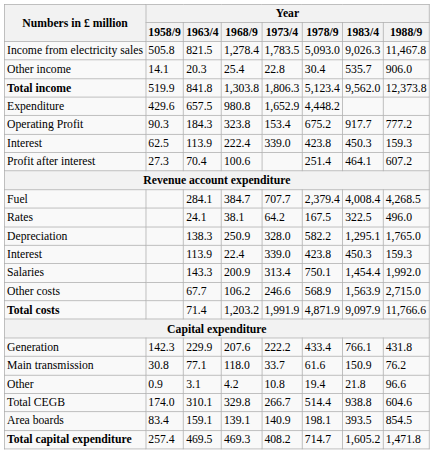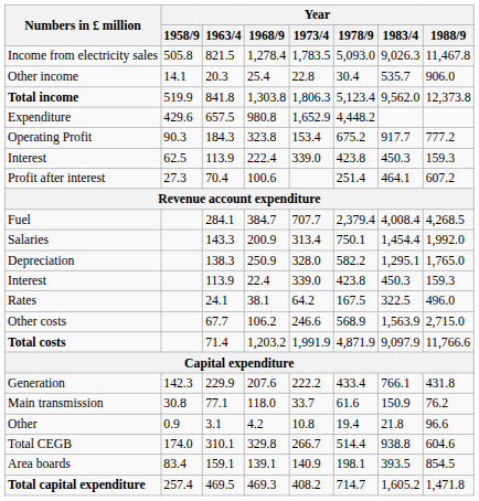rows swapped: Salaries <-> Rates
